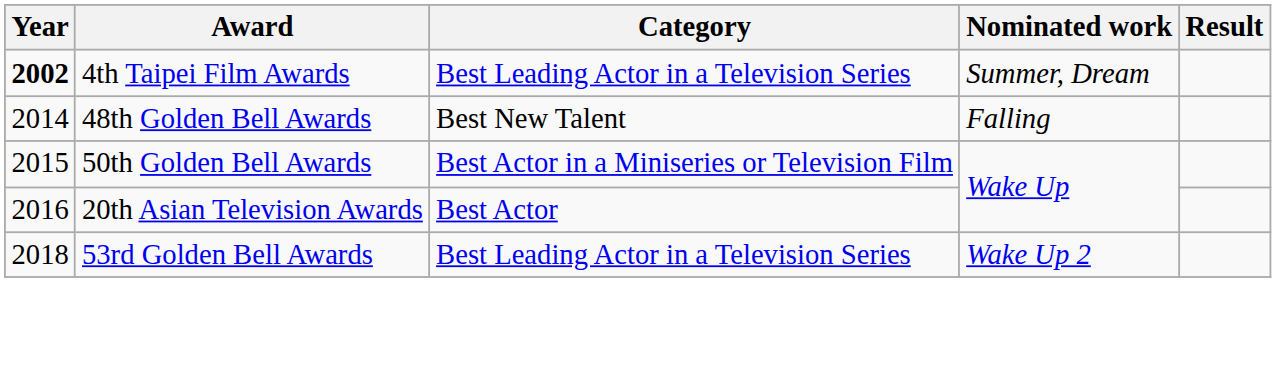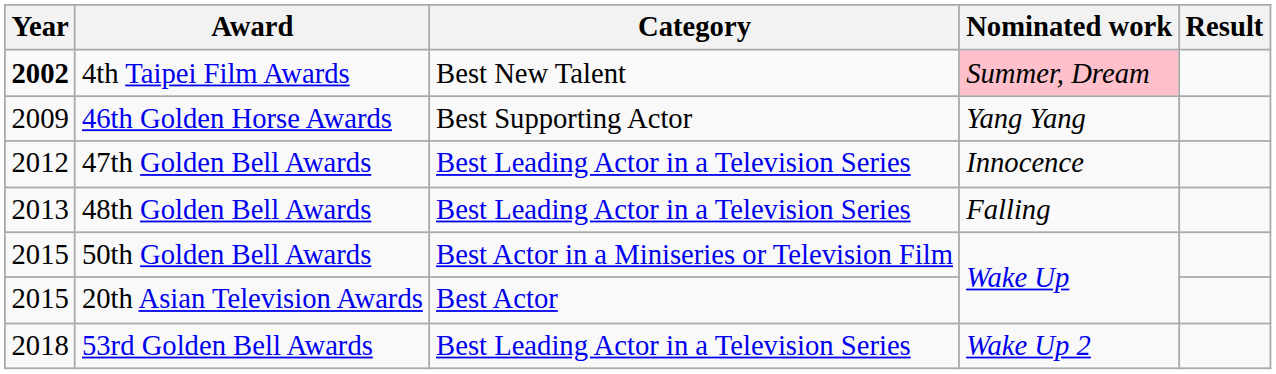4th Taipei Film Awards | Category: Best Leading Actor in a Television Series -> Best New Talent
4th Taipei Film Awards | Nominated work: no background -> pink background
+ row: 2009 | 46th Golden Horse Awards | Best Supporting Actor | Yang Yang
+ row: 2012 | 47th Golden Bell Awards | Best Leading Actor in a Television Series | Innocence
48th Golden Bell Awards | Year: 2014 -> 2013
48th Golden Bell Awards | Category: Best New Talent -> Best Leading Actor in a Television Series
20th Asian Television Awards | Year: 2016 -> 2015
